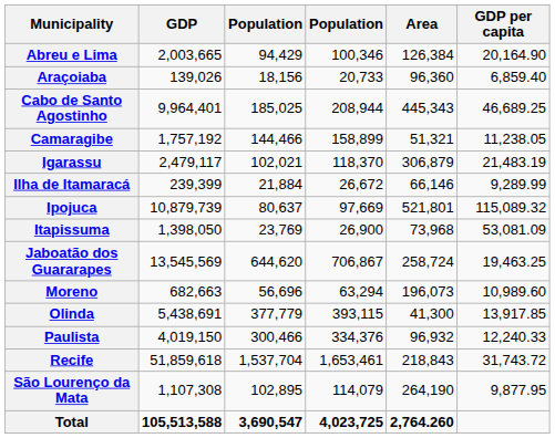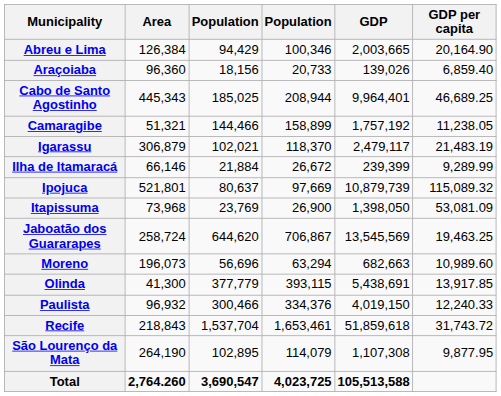columns swapped: Area <-> GDP
